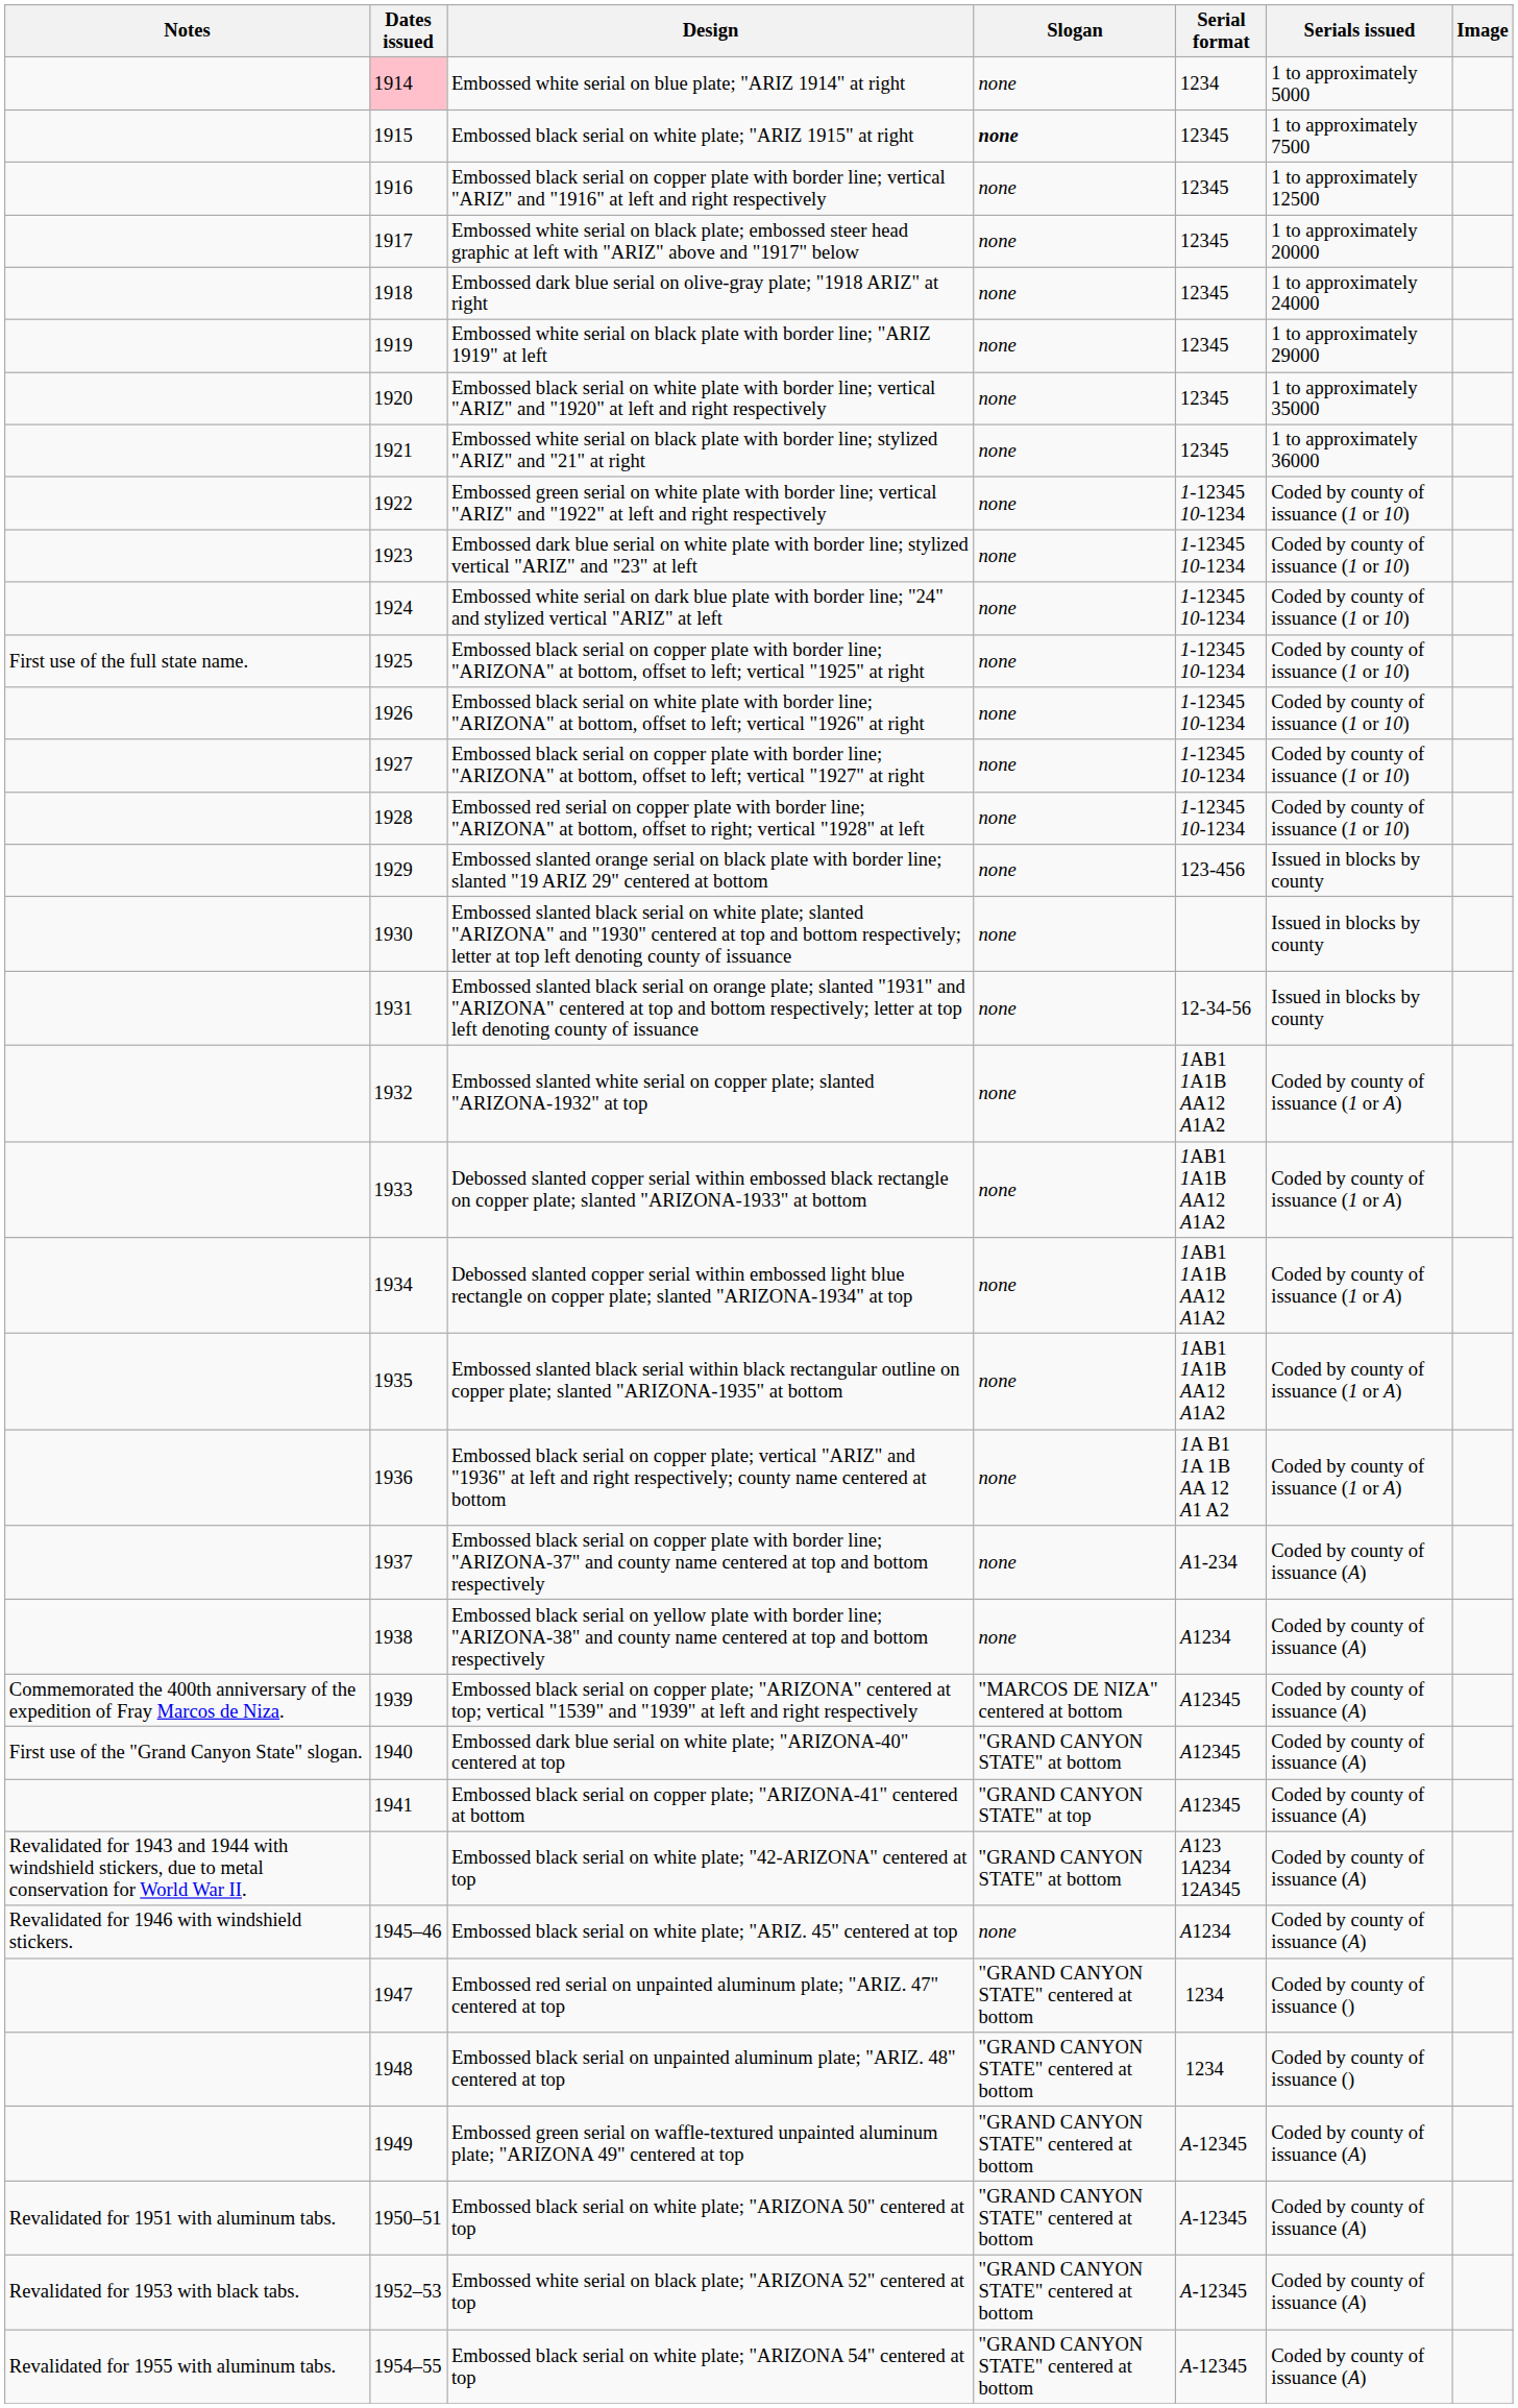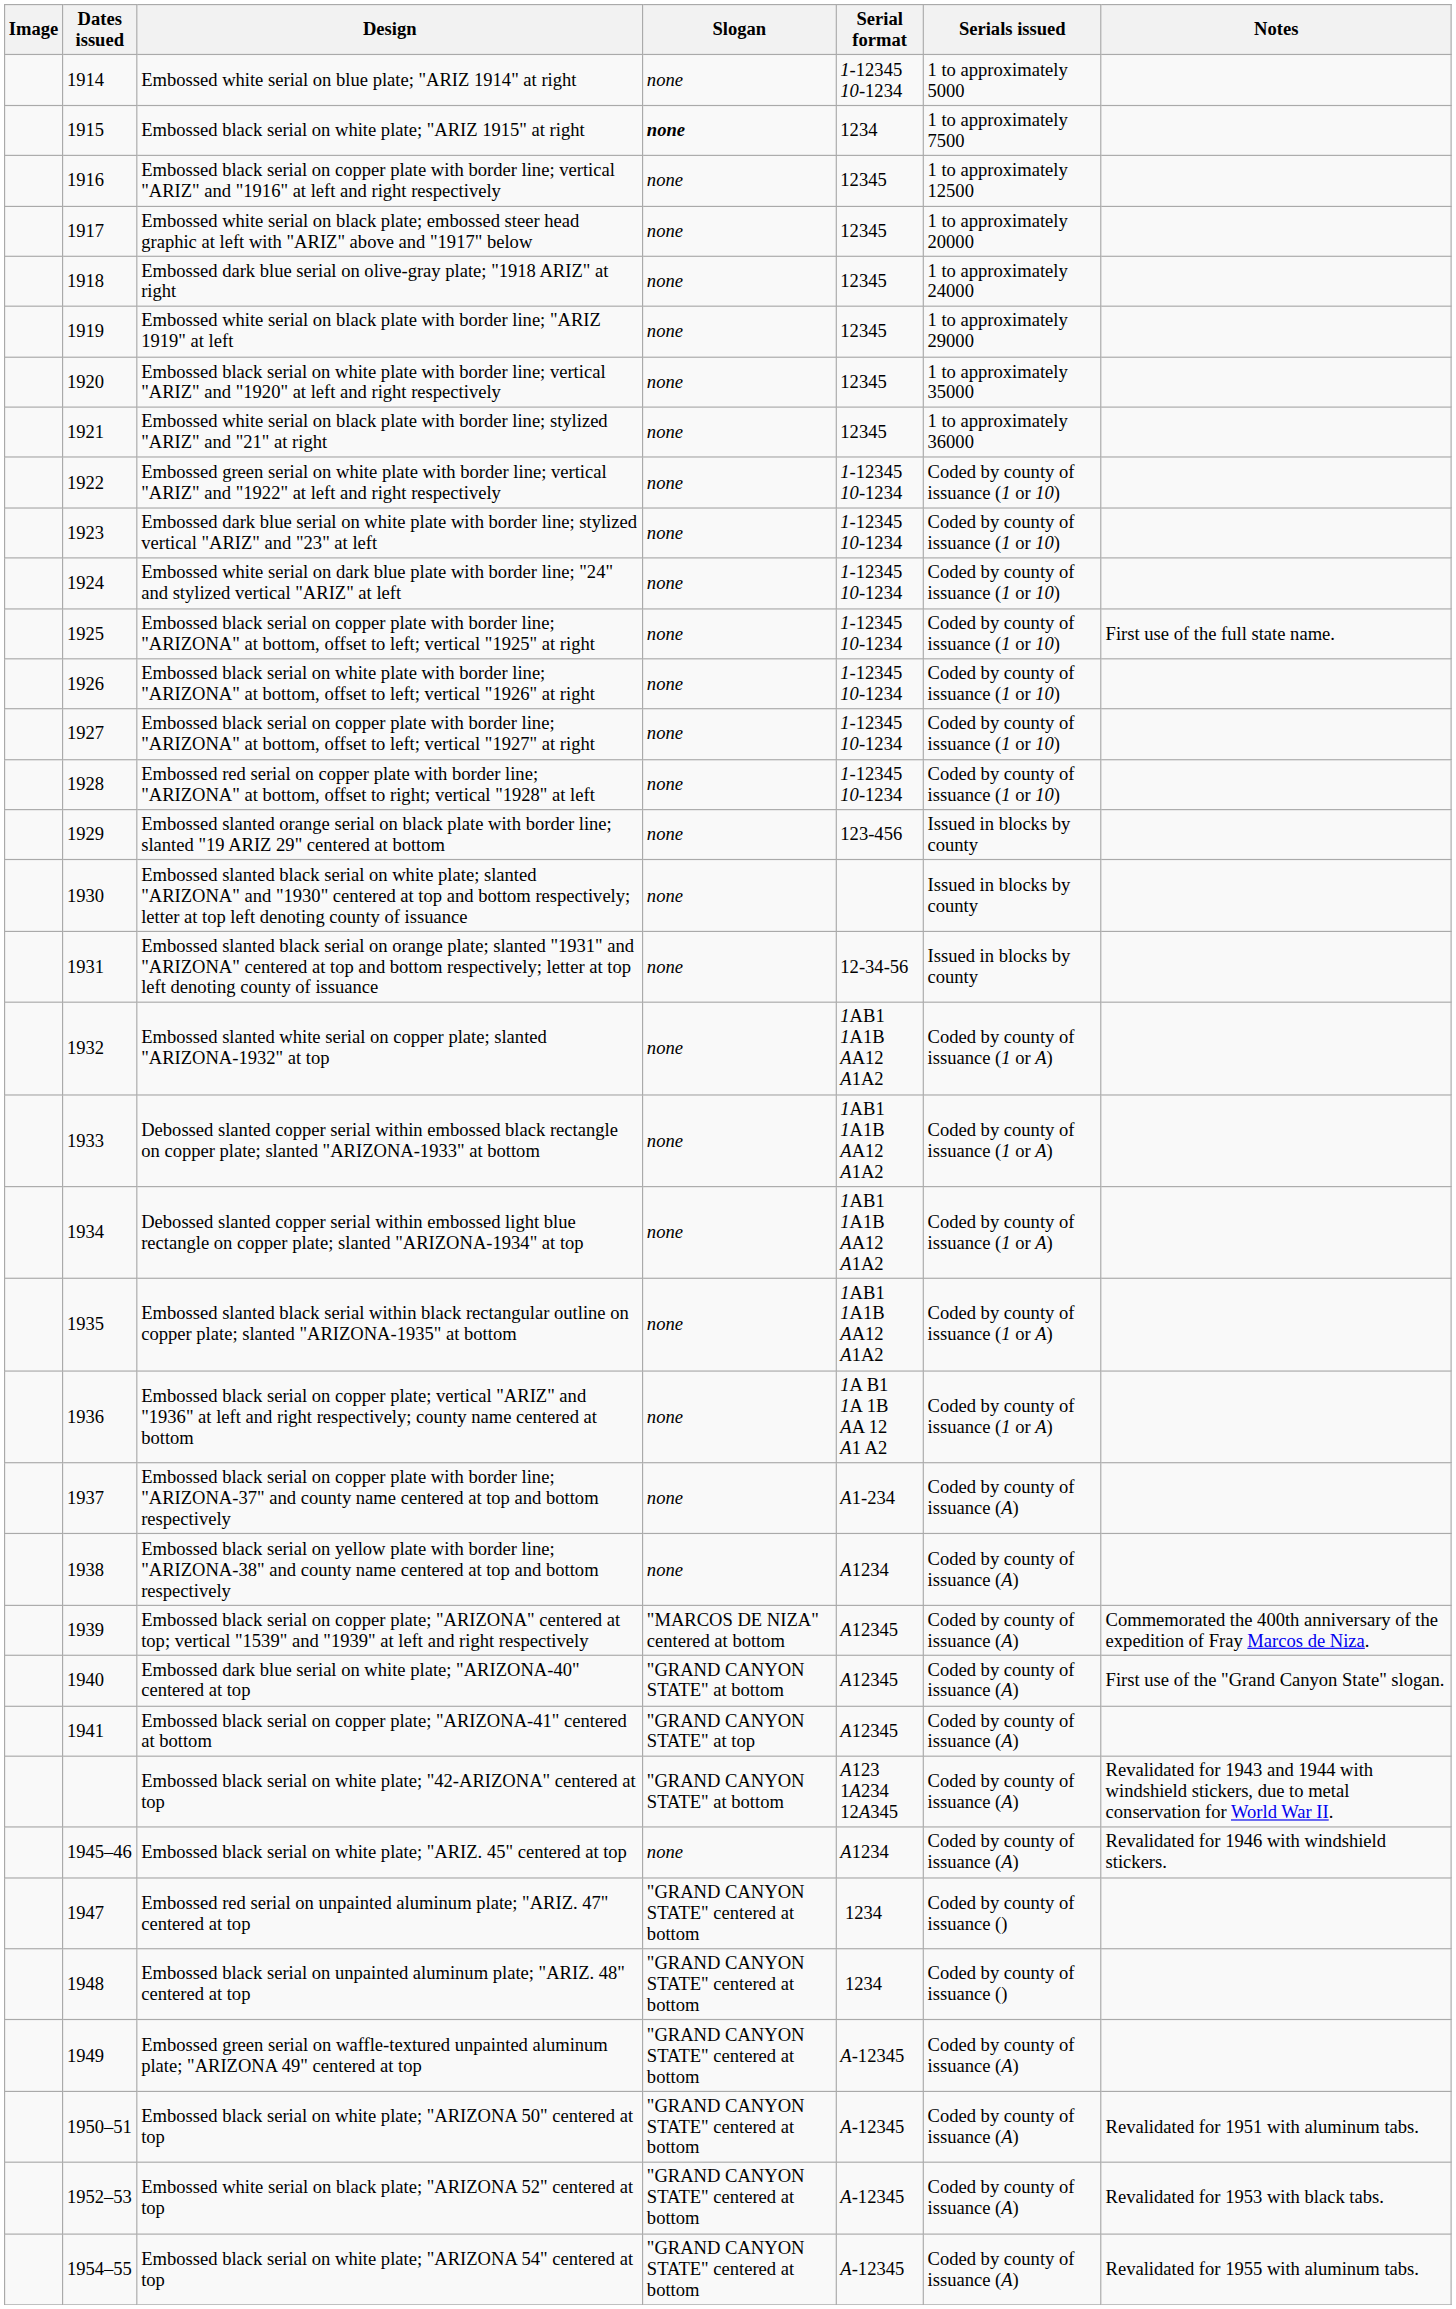columns swapped: Image <-> Notes
Embossed white serial on blue plate; "ARIZ 1914" at right | Dates issued: pink background -> no background
Embossed white serial on blue plate; "ARIZ 1914" at right | Serial format: 1234 -> 1-12345 10-1234
Embossed black serial on white plate; "ARIZ 1915" at right | Serial format: 12345 -> 1234
